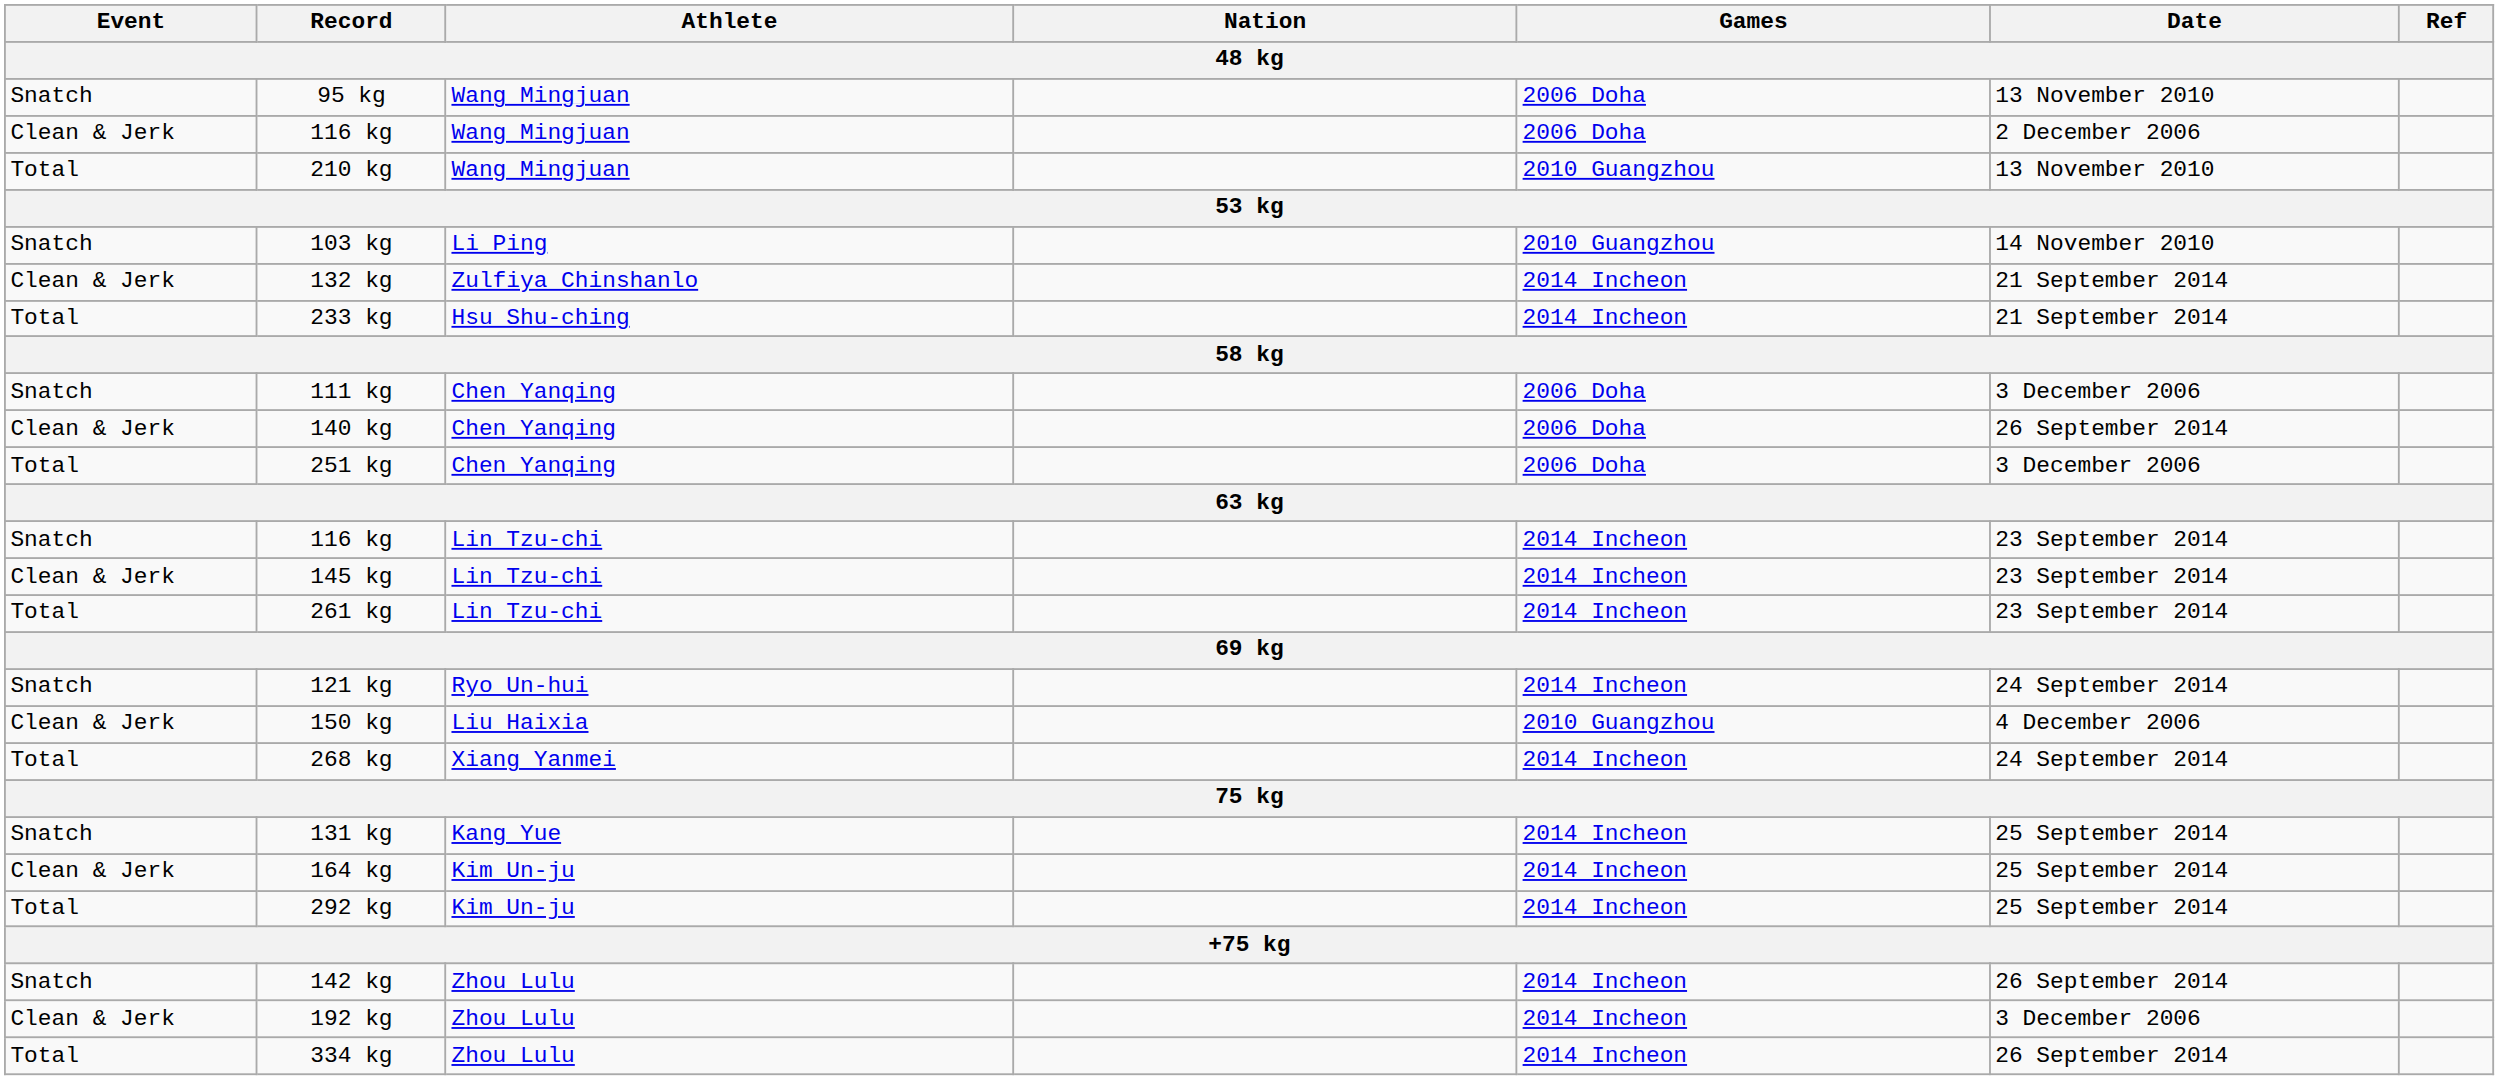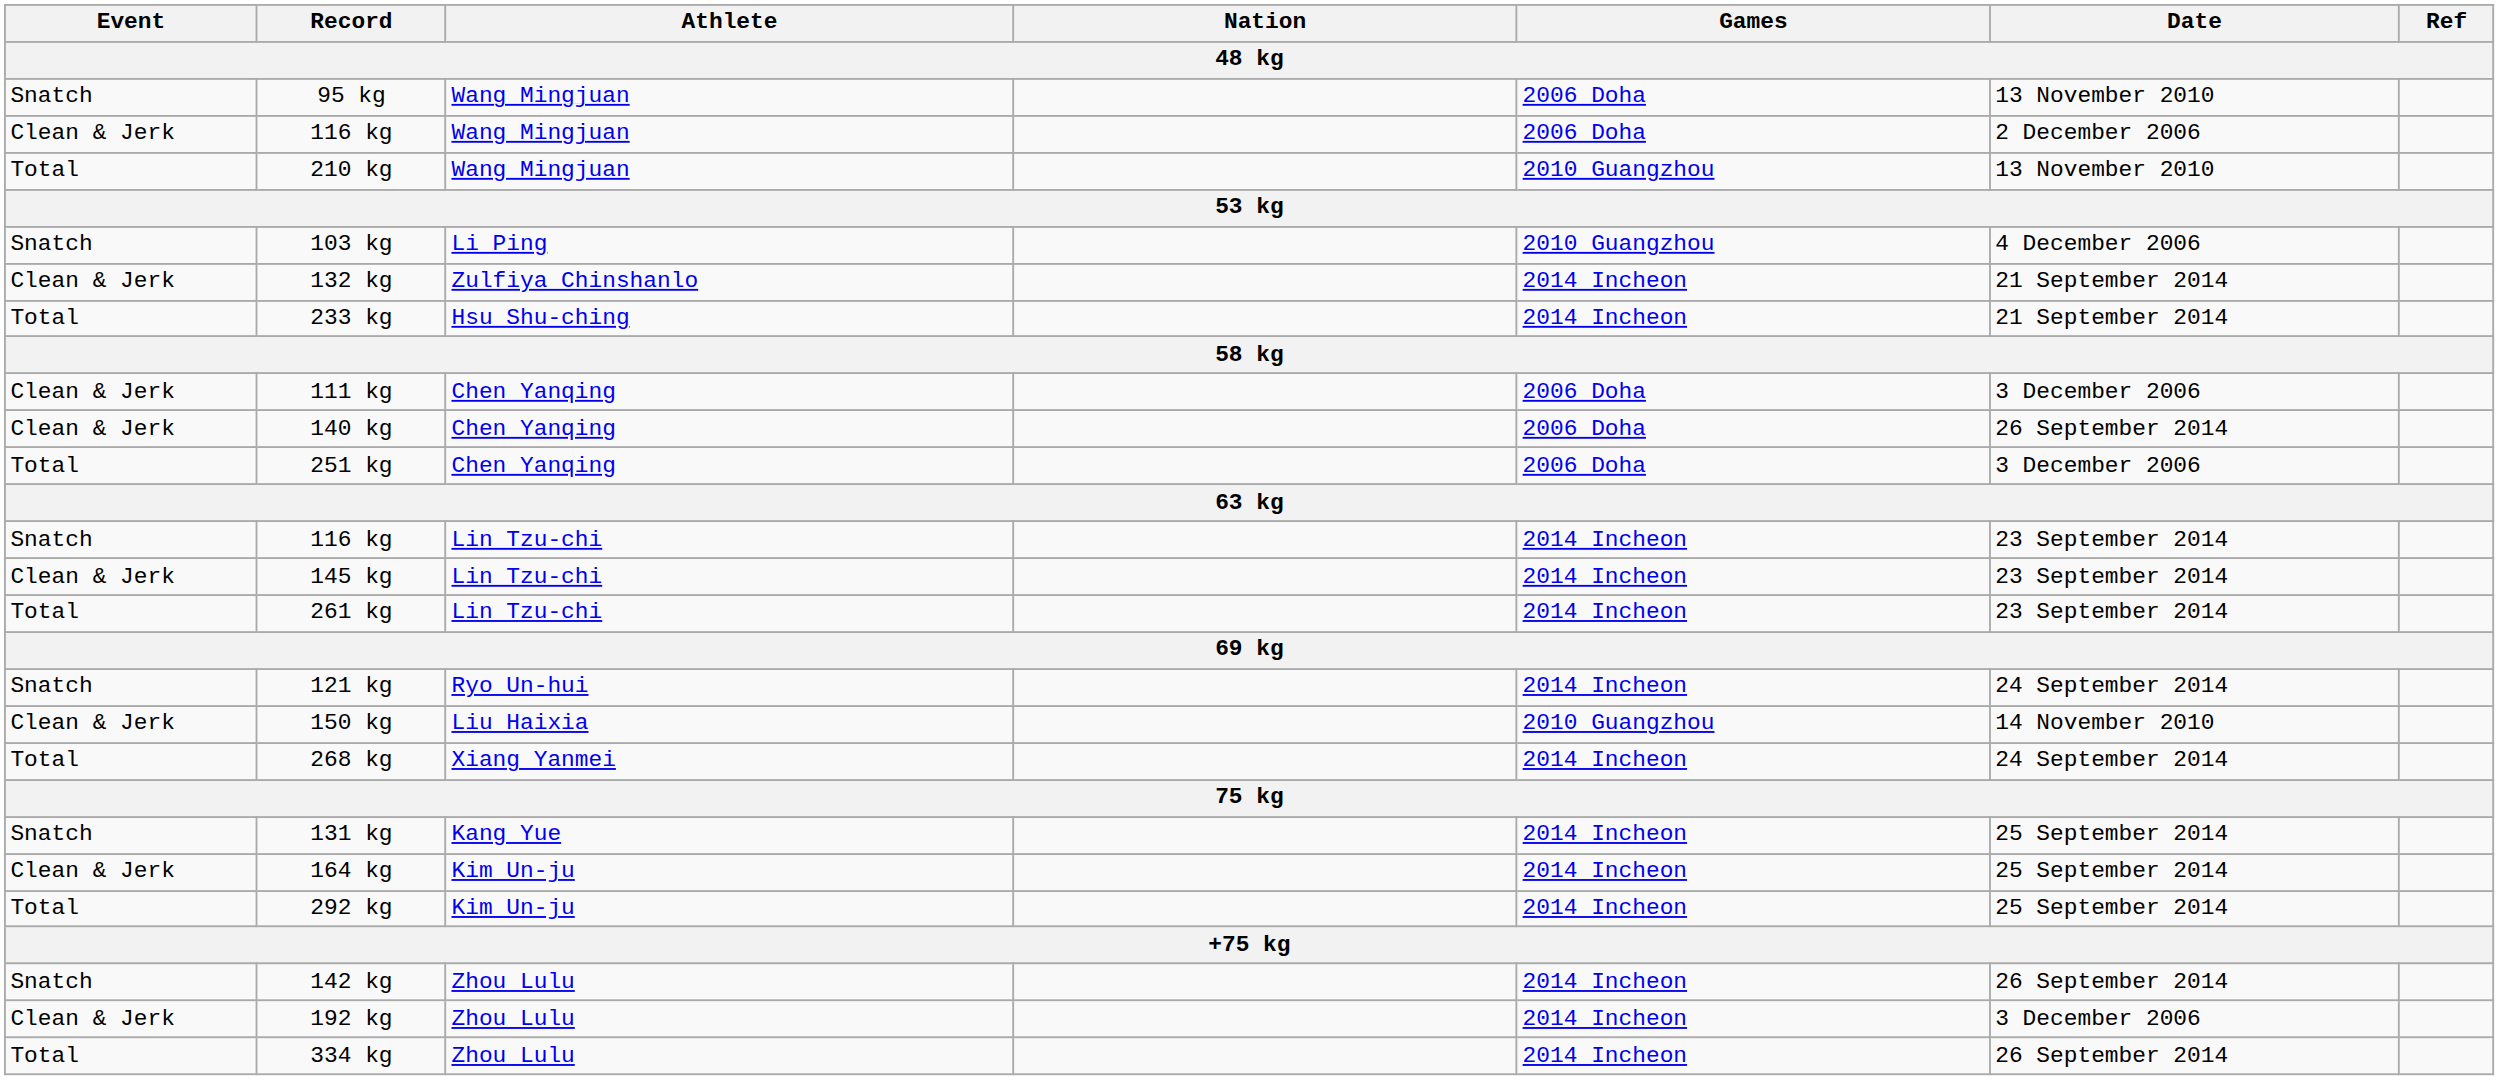103 kg | Date: 14 November 2010 -> 4 December 2006
111 kg | Event: Snatch -> Clean & Jerk
150 kg | Date: 4 December 2006 -> 14 November 2010
